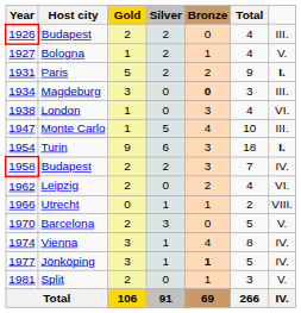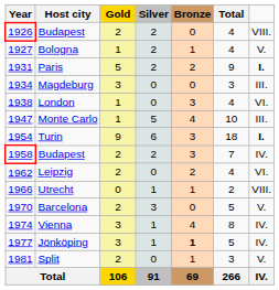1926 / Budapest | column 7: III. -> VIII.
Magdeburg | Bronze: bold -> normal
